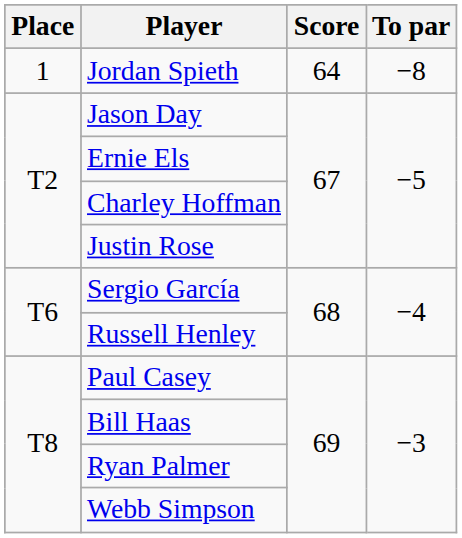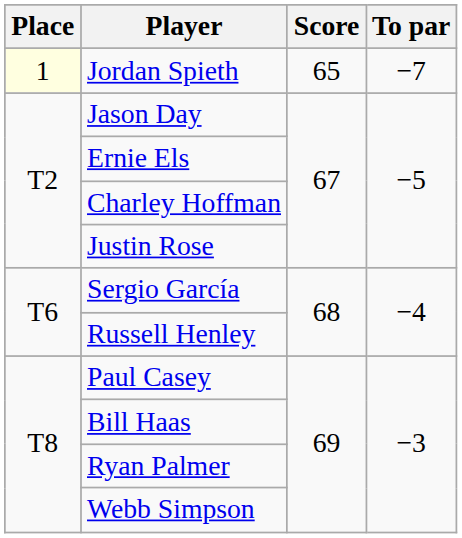Jordan Spieth | Place: no background -> lightyellow background
Jordan Spieth | Score: 64 -> 65
Jordan Spieth | To par: −8 -> −7
